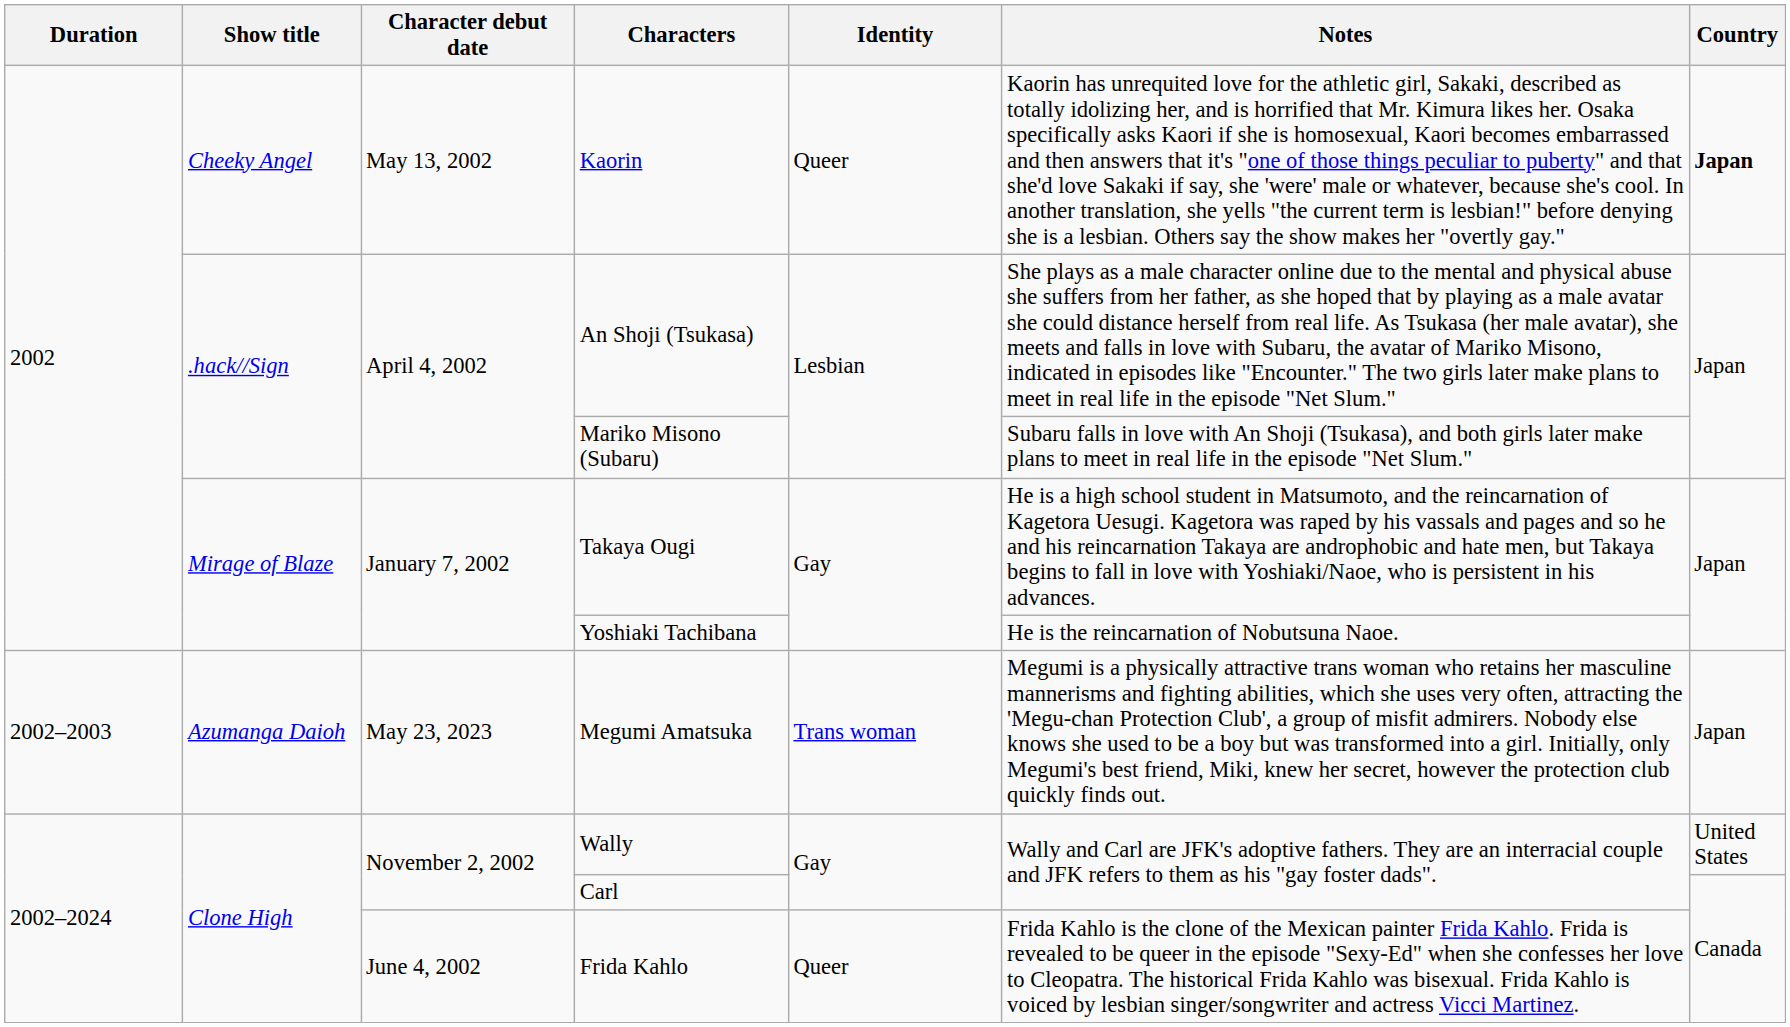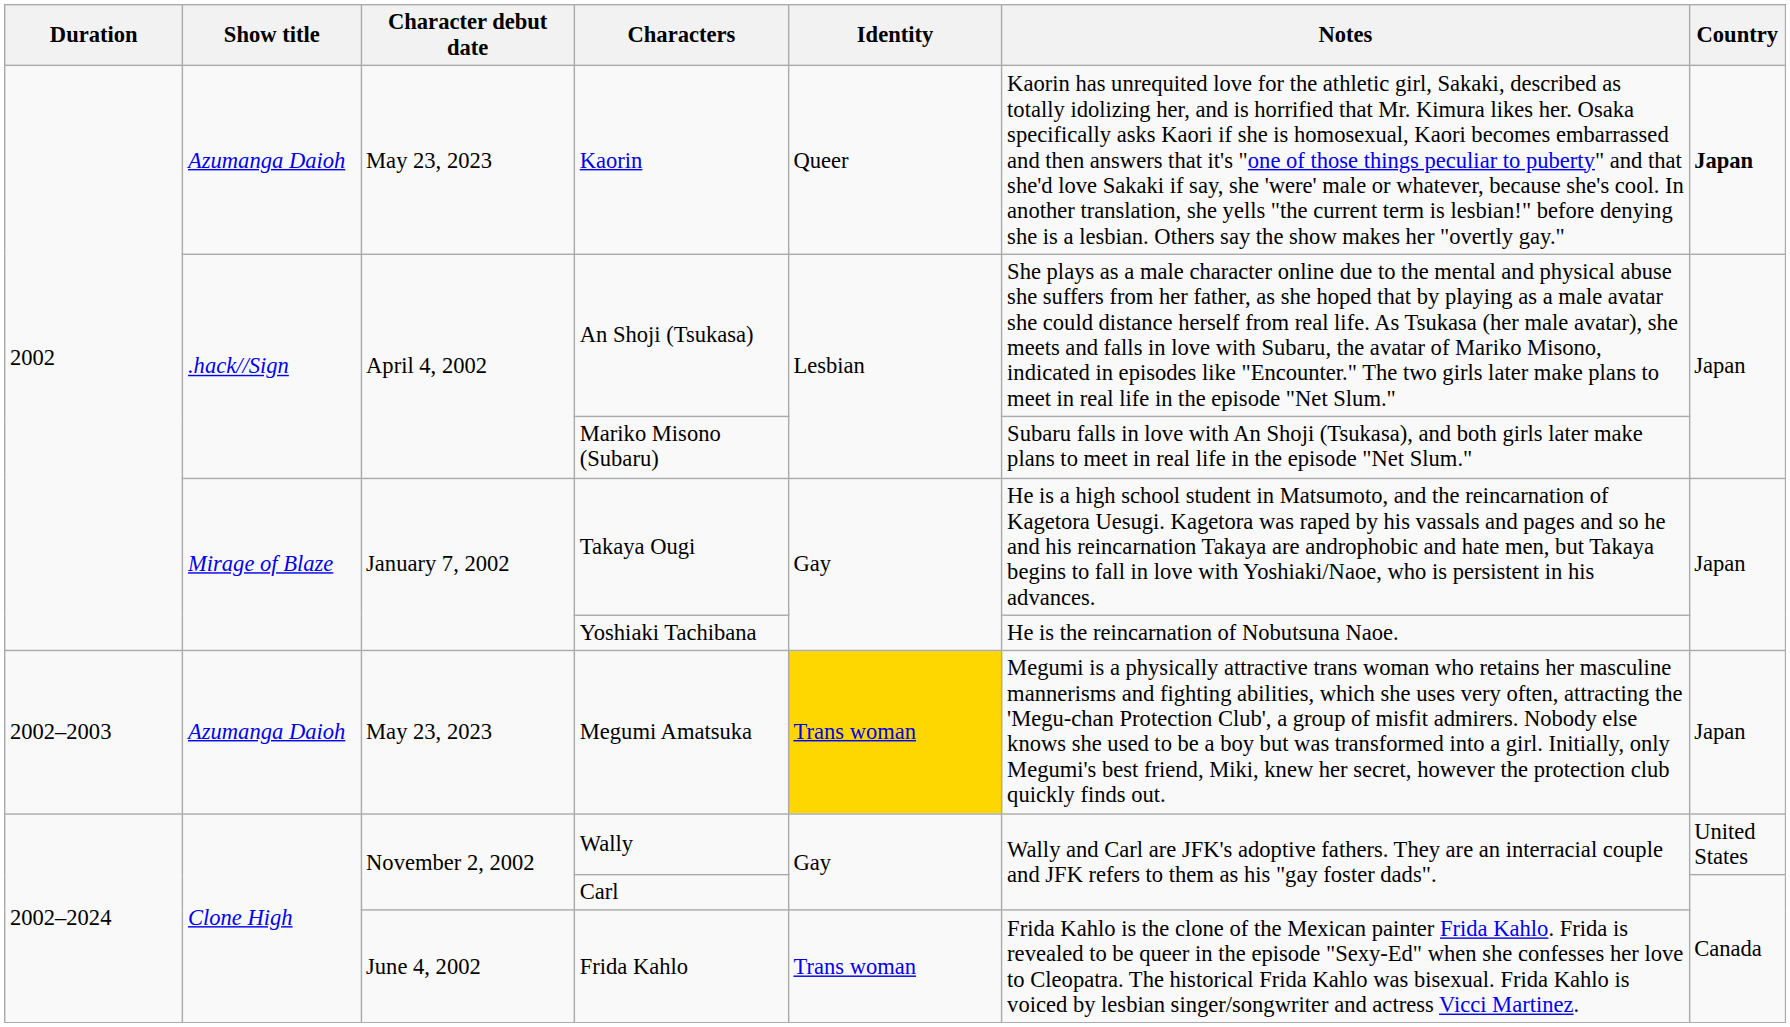Kaorin | Show title: Cheeky Angel -> Azumanga Daioh
Kaorin | Character debut date: May 13, 2002 -> May 23, 2023
Megumi Amatsuka | Identity: no background -> gold background
Frida Kahlo | Identity: Queer -> Trans woman
